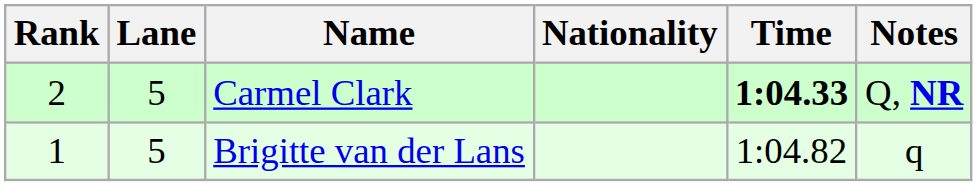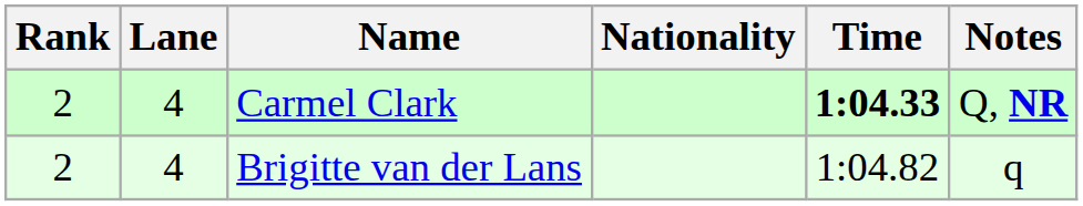Carmel Clark | Lane: 5 -> 4
Brigitte van der Lans | Rank: 1 -> 2
Brigitte van der Lans | Lane: 5 -> 4
